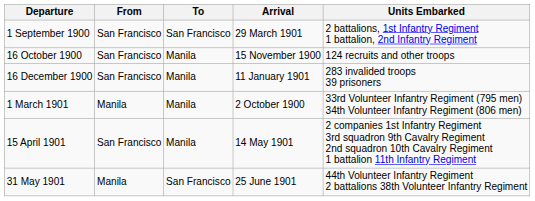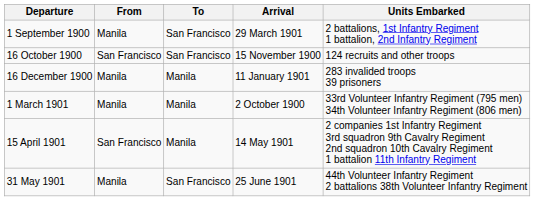1 September 1900 | From: San Francisco -> Manila
16 October 1900 | To: Manila -> San Francisco
16 December 1900 | From: San Francisco -> Manila
